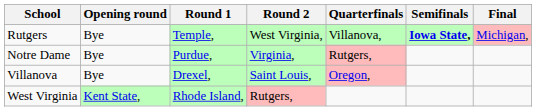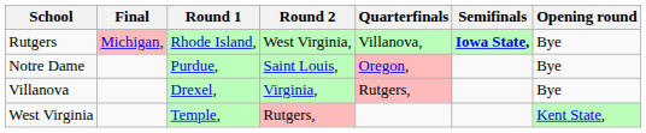columns swapped: Opening round <-> Final
Rutgers | Round 1: Temple, -> Rhode Island,
Notre Dame | Round 2: Virginia, -> Saint Louis,
Notre Dame | Quarterfinals: Rutgers, -> Oregon,
Villanova | Round 2: Saint Louis, -> Virginia,
Villanova | Quarterfinals: Oregon, -> Rutgers,
West Virginia | Round 1: Rhode Island, -> Temple,
